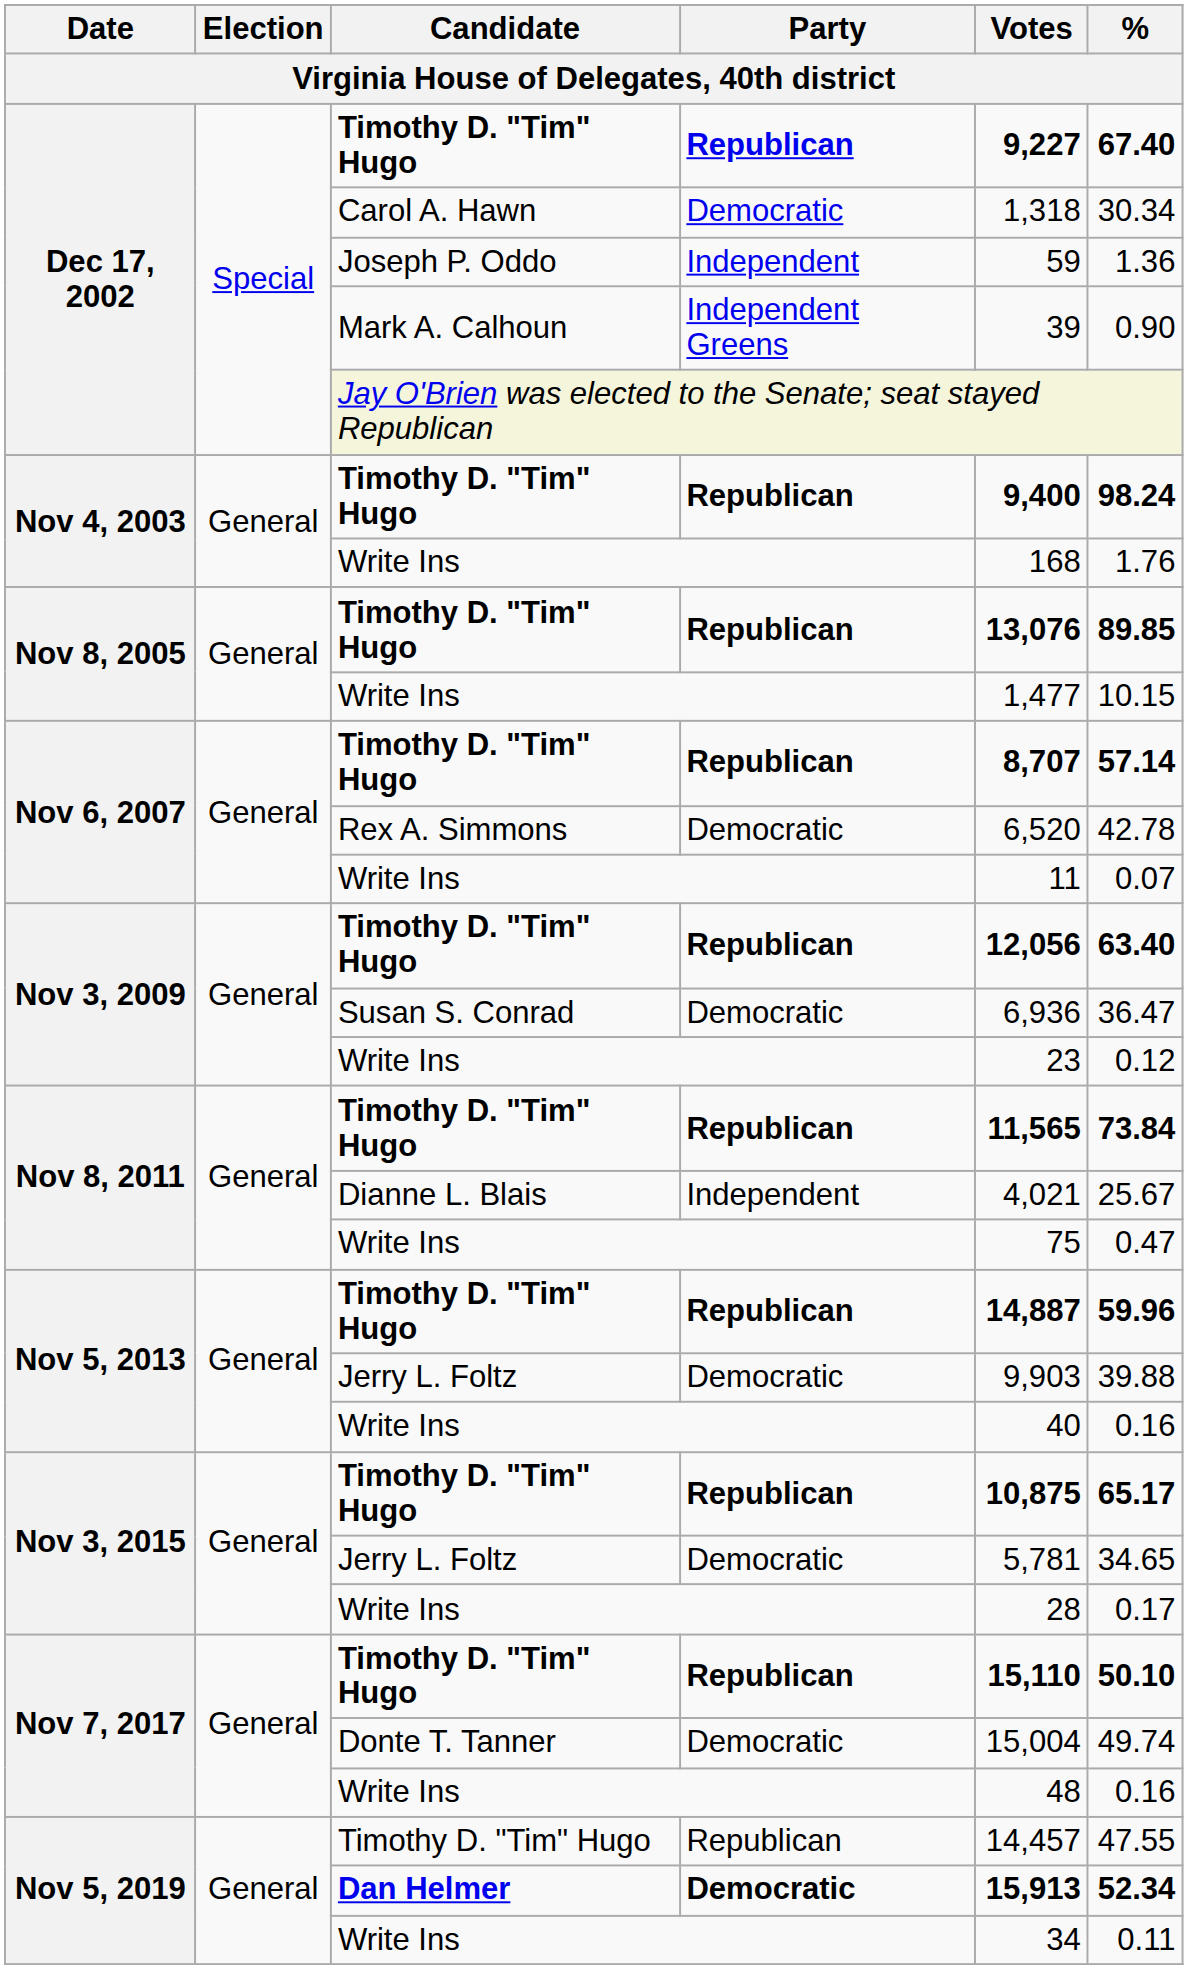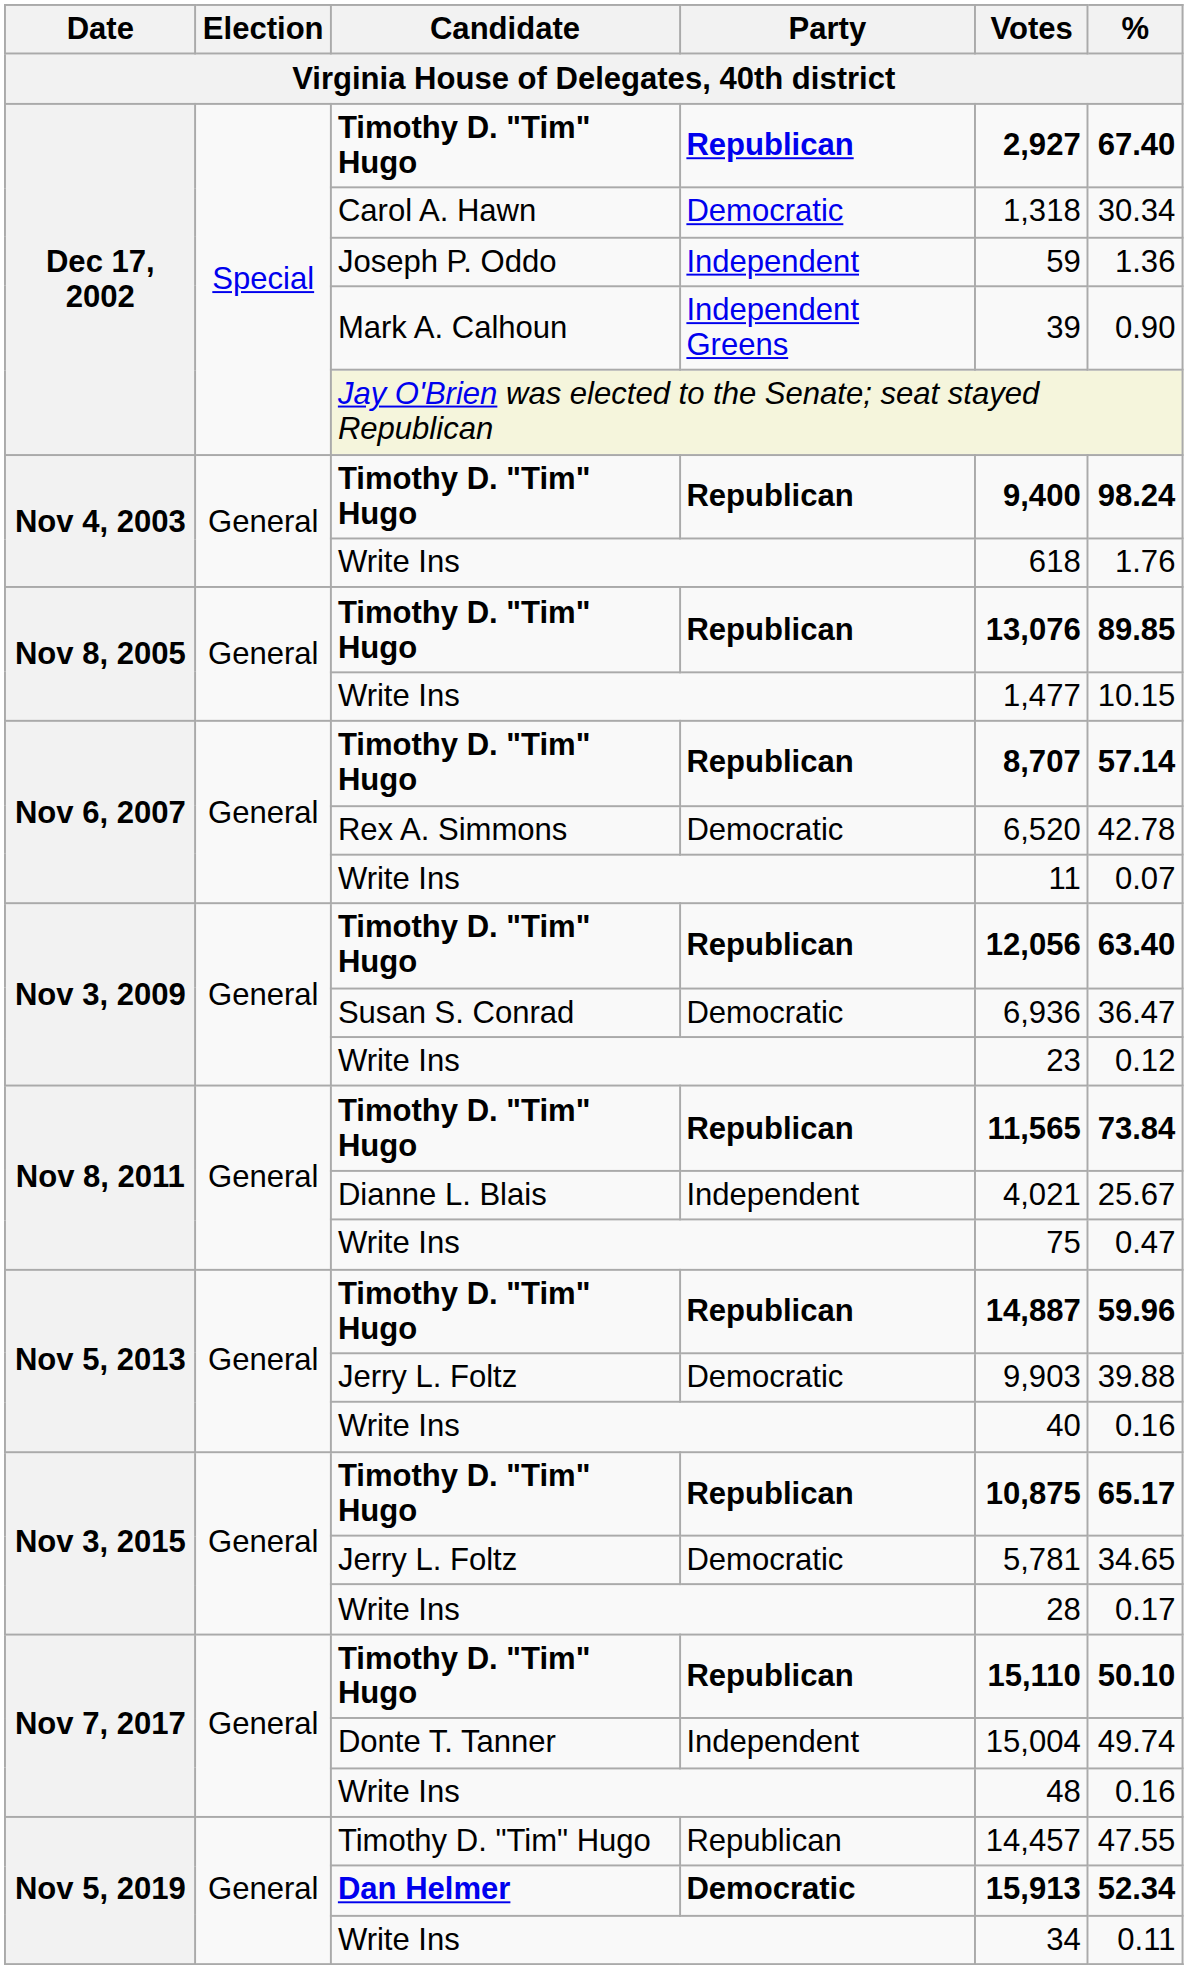Dec 17, 2002 / Timothy D. "Tim" Hugo | Votes: 9,227 -> 2,927
Nov 4, 2003 / Write Ins | Votes: 168 -> 618
Donte T. Tanner | Party: Democratic -> Independent
